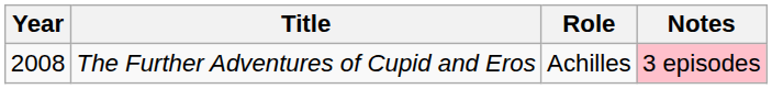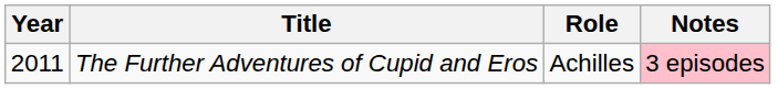The Further Adventures of Cupid and Eros | Year: 2008 -> 2011
